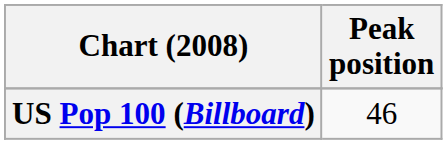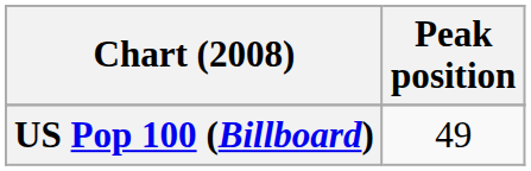US Pop 100 (Billboard) | Peak position: 46 -> 49
